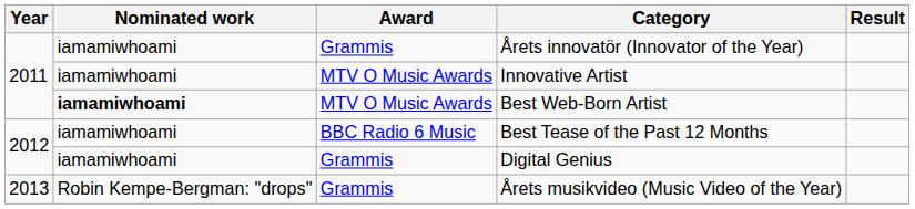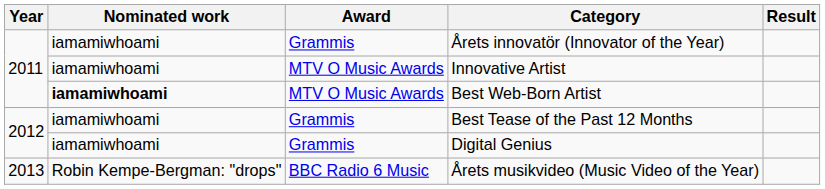Best Tease of the Past 12 Months | Award: BBC Radio 6 Music -> Grammis
Årets musikvideo (Music Video of the Year) | Award: Grammis -> BBC Radio 6 Music
